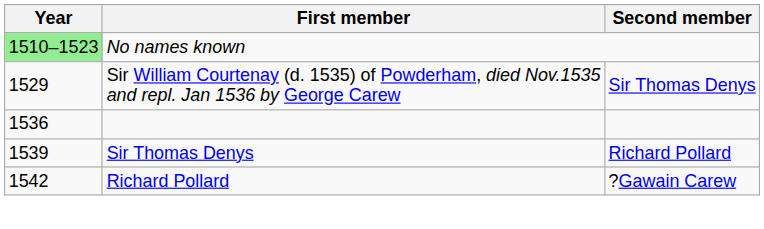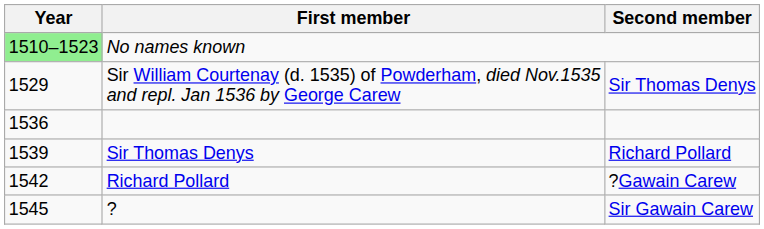+ row: 1545 | ? | Sir Gawain Carew
